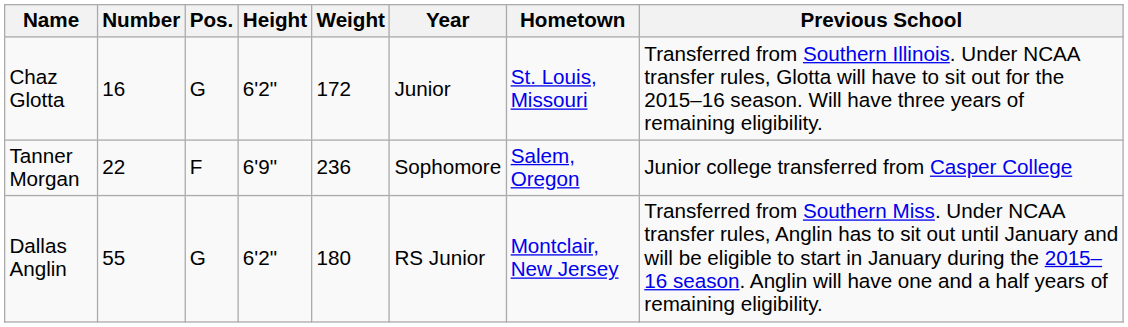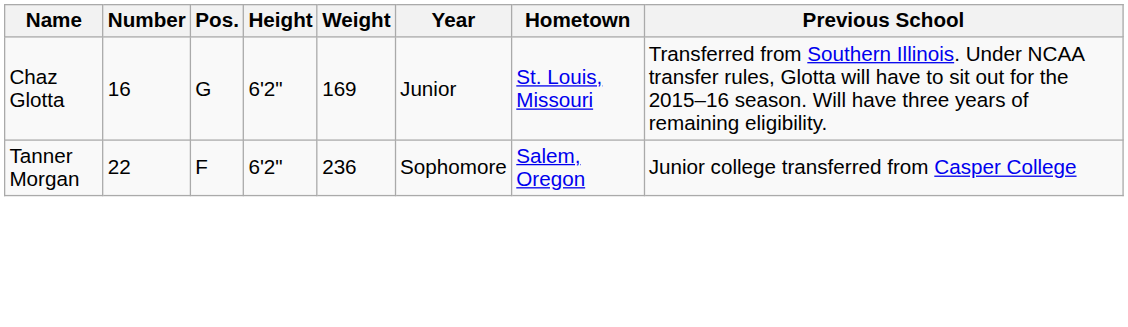Chaz Glotta | Weight: 172 -> 169
Tanner Morgan | Height: 6'9" -> 6'2"
- row: Dallas Anglin | 55 | G | 6'2" | 180 | RS Junior | Montclair, New Jersey | Transferred from Southern Miss. Under NCAA transfer rules, Anglin has to sit out until January and will be eligible to start in January during the 2015–16 season. Anglin will have one and a half years of remaining eligibility.
